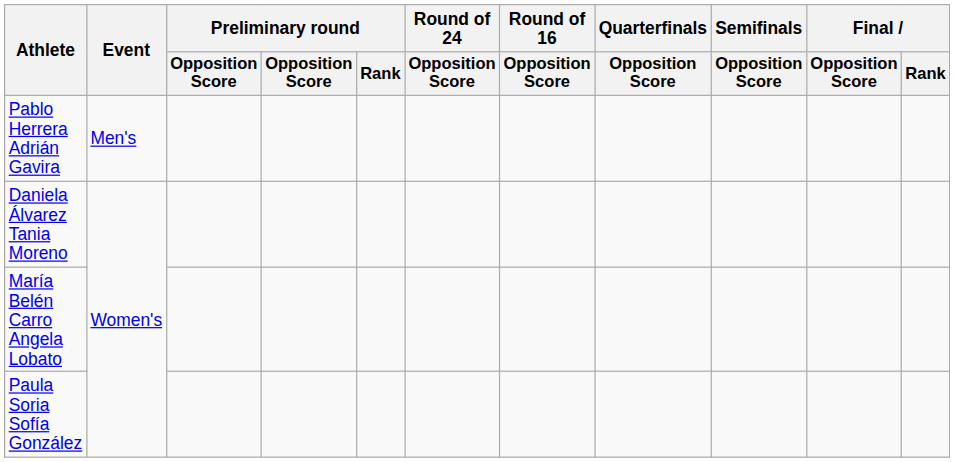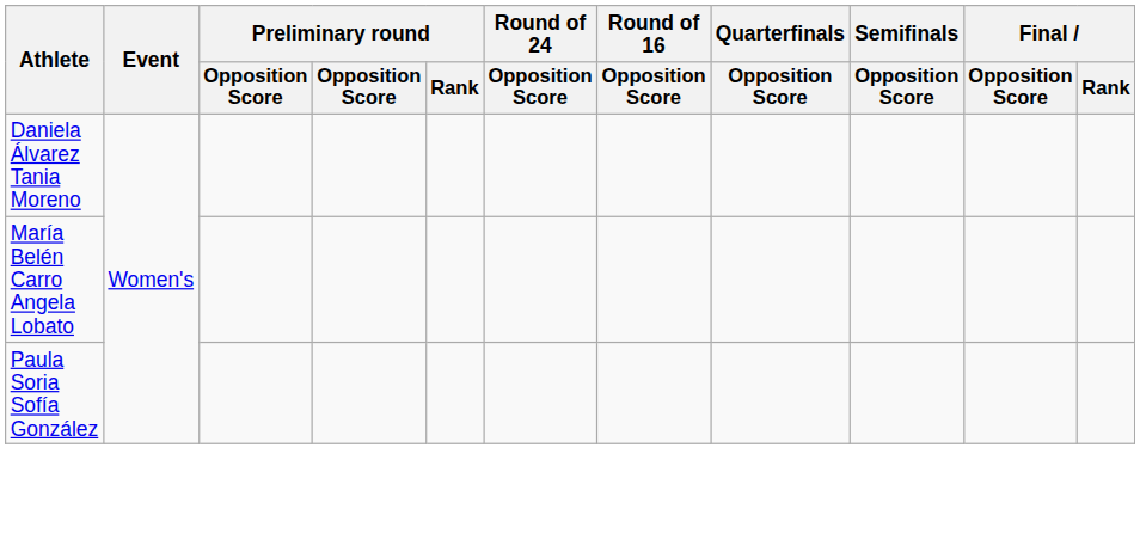- row: Pablo Herrera Adrián Gavira | Men's
